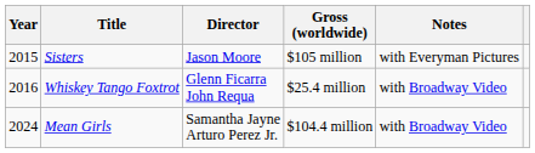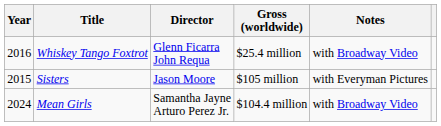rows swapped: Sisters <-> Whiskey Tango Foxtrot
